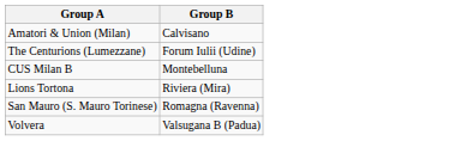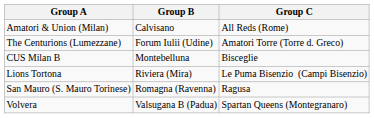+ column: Group C | All Reds (Rome) | Amatori Torre (Torre d. Greco) | Bisceglie | Le Puma Bisenzio (Campi Bisenzio) | Ragusa | Spartan Queens (Montegranaro)
